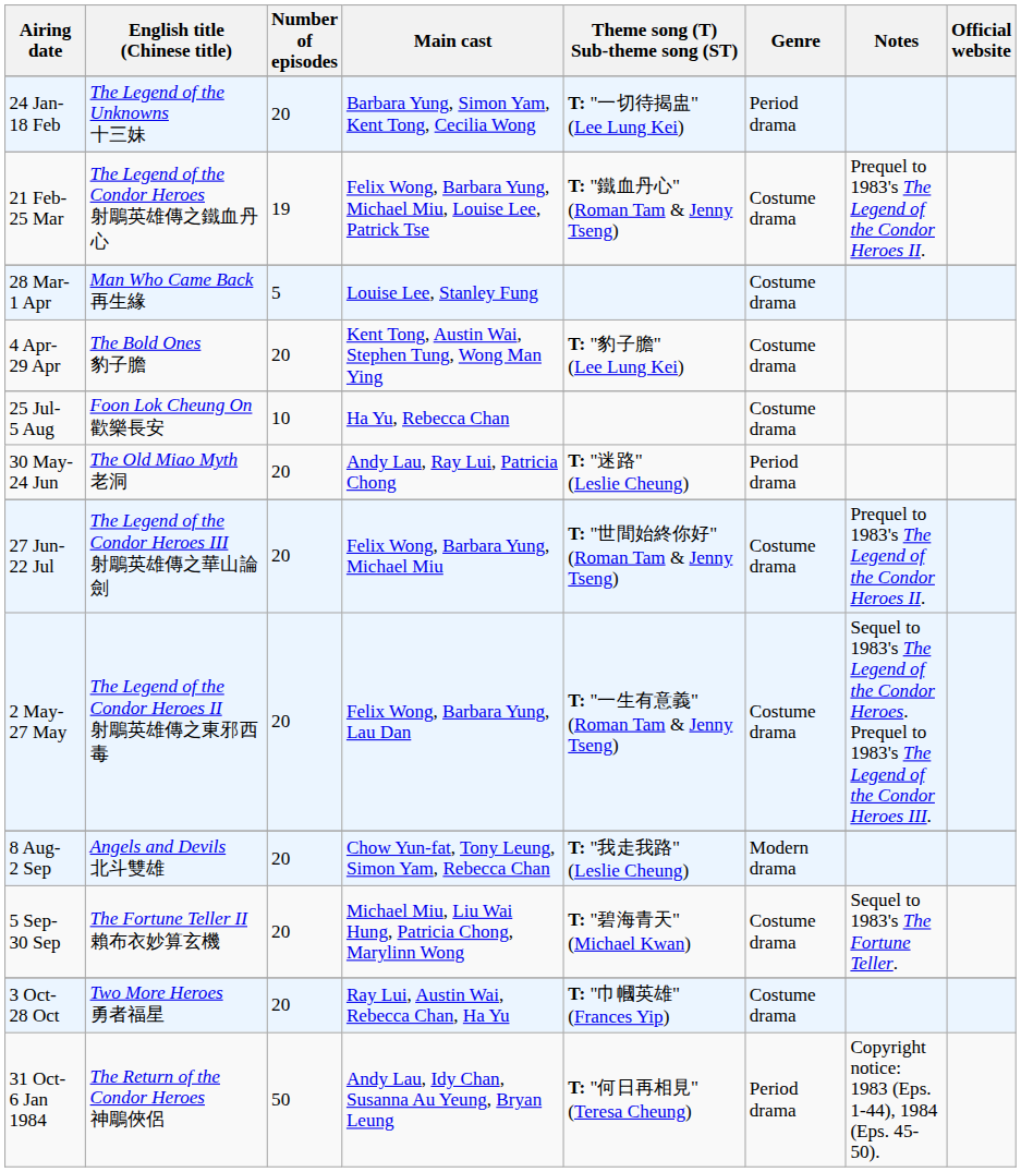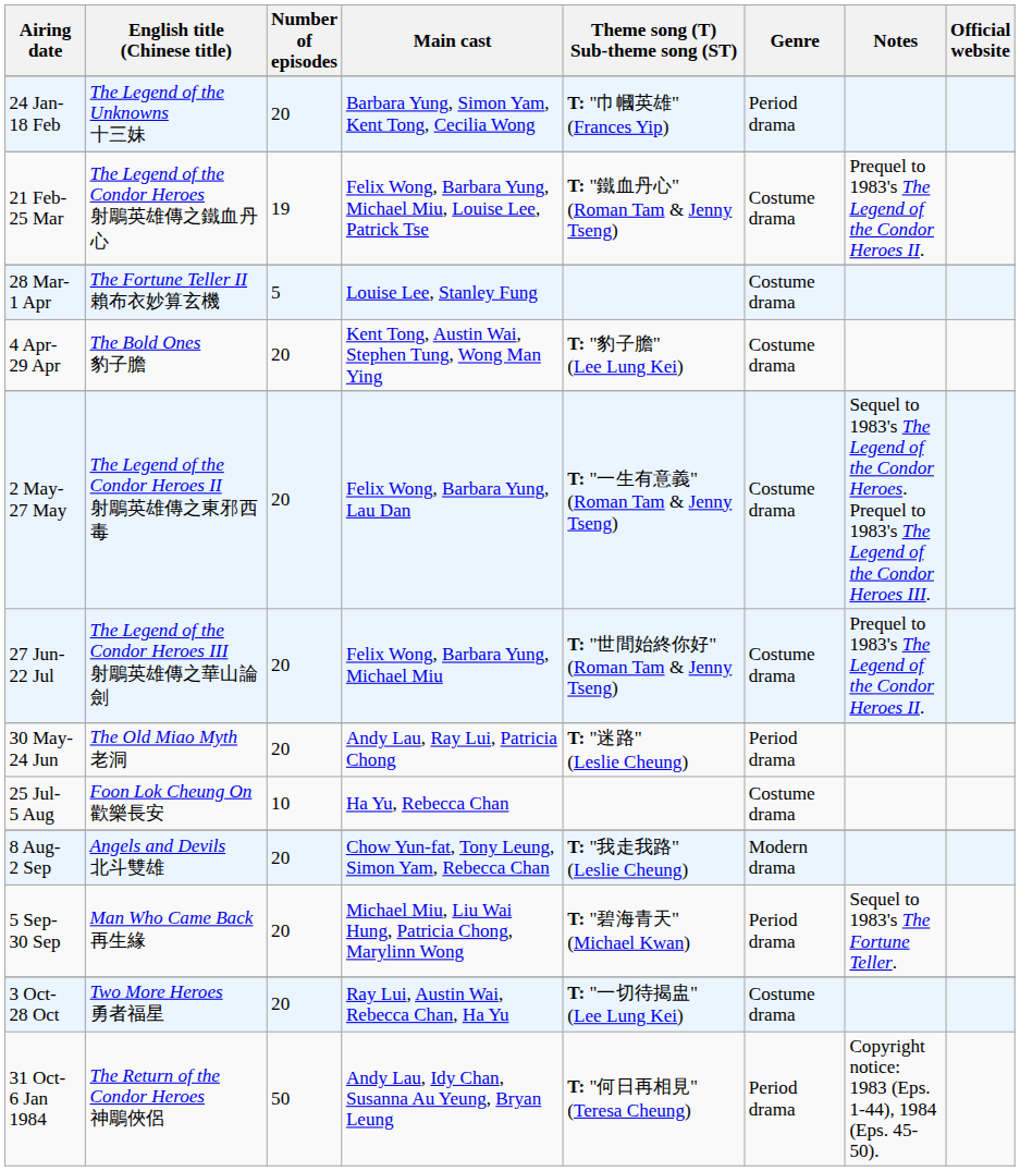24 Jan- 18 Feb | Theme song (T) Sub-theme song (ST): T: "一切待揭盅" (Lee Lung Kei) -> T: "巾幗英雄" (Frances Yip)
28 Mar- 1 Apr | English title (Chinese title): Man Who Came Back 再生緣 -> The Fortune Teller II 賴布衣妙算玄機
rows swapped: 2 May- 27 May <-> 25 Jul- 5 Aug
rows swapped: 30 May- 24 Jun <-> 27 Jun- 22 Jul
5 Sep- 30 Sep | English title (Chinese title): The Fortune Teller II 賴布衣妙算玄機 -> Man Who Came Back 再生緣
5 Sep- 30 Sep | Genre: Costume drama -> Period drama
3 Oct- 28 Oct | Theme song (T) Sub-theme song (ST): T: "巾幗英雄" (Frances Yip) -> T: "一切待揭盅" (Lee Lung Kei)
